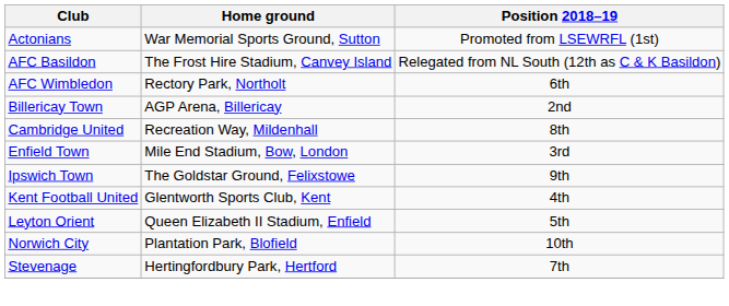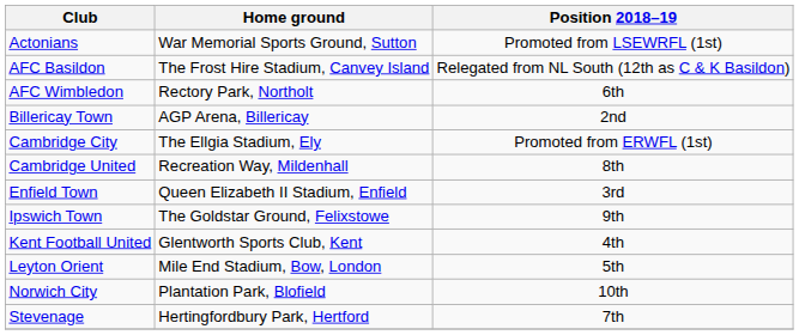+ row: Cambridge City | The Ellgia Stadium, Ely | Promoted from ERWFL (1st)
Enfield Town | Home ground: Mile End Stadium, Bow, London -> Queen Elizabeth II Stadium, Enfield
Leyton Orient | Home ground: Queen Elizabeth II Stadium, Enfield -> Mile End Stadium, Bow, London
